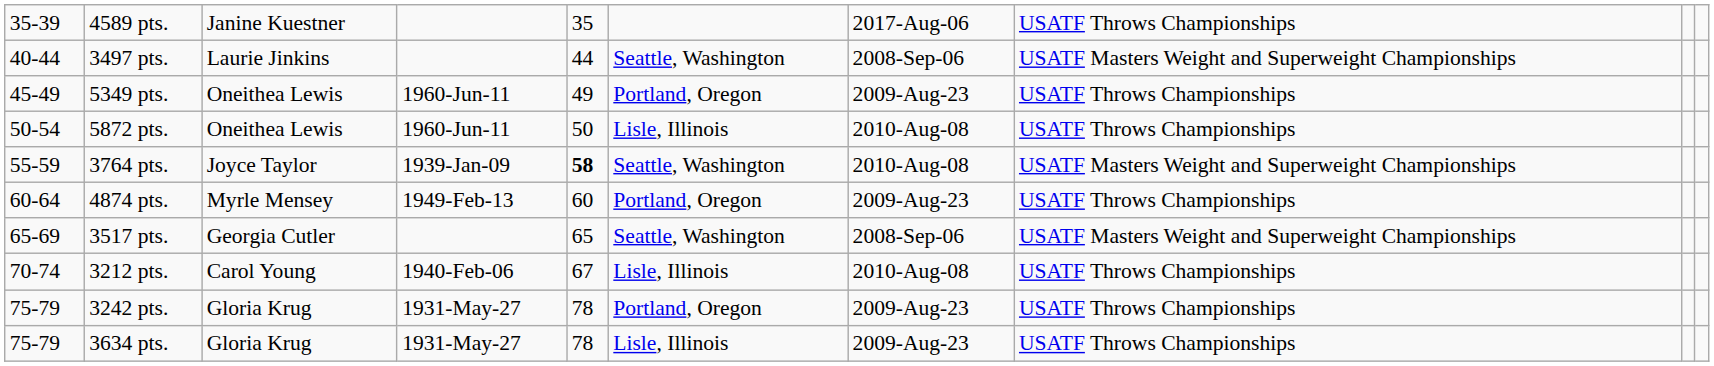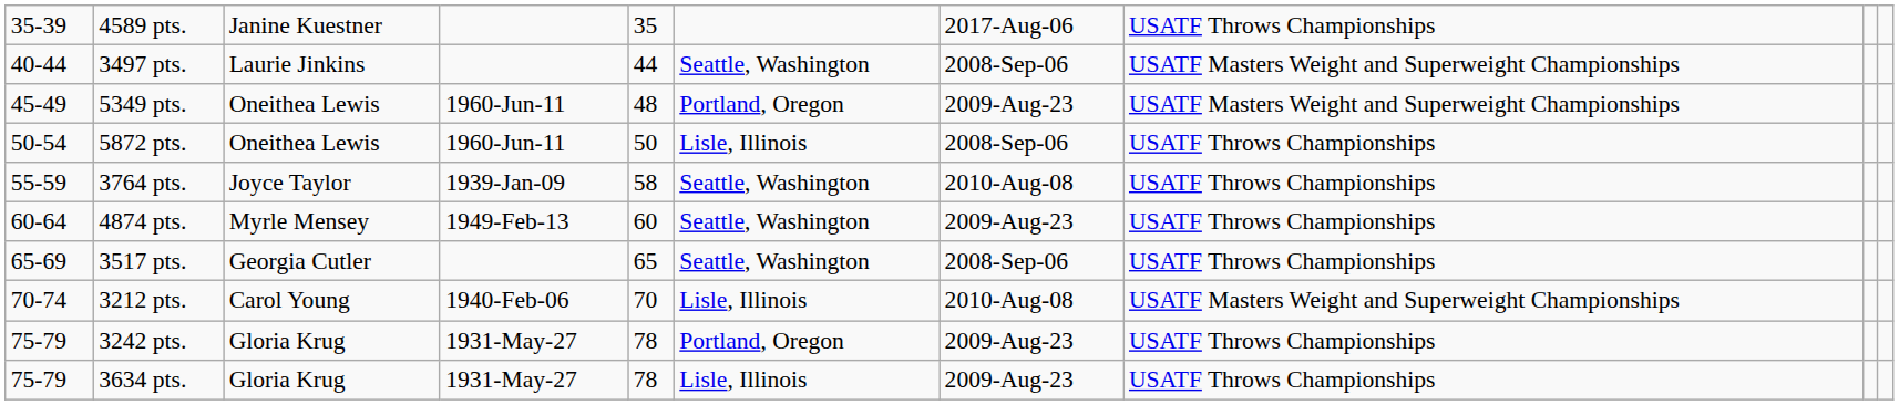5349 pts. | column 5: 49 -> 48
5349 pts. | column 8: USATF Throws Championships -> USATF Masters Weight and Superweight Championships
5872 pts. | column 7: 2010-Aug-08 -> 2008-Sep-06
3764 pts. | column 5: bold -> normal
3764 pts. | column 8: USATF Masters Weight and Superweight Championships -> USATF Throws Championships
4874 pts. | column 6: Portland, Oregon -> Seattle, Washington
3517 pts. | column 8: USATF Masters Weight and Superweight Championships -> USATF Throws Championships
3212 pts. | column 5: 67 -> 70
3212 pts. | column 8: USATF Throws Championships -> USATF Masters Weight and Superweight Championships
